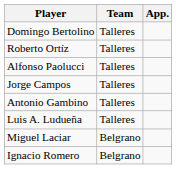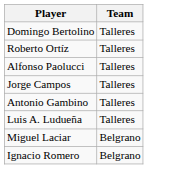- column: App.
